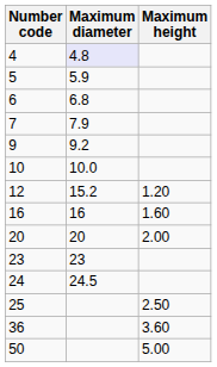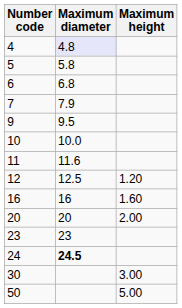5 | Maximum diameter: 5.9 -> 5.8
9 | Maximum diameter: 9.2 -> 9.5
+ row: 11 | 11.6
12 | Maximum diameter: 15.2 -> 12.5
24 | Maximum diameter: normal -> bold
- row: 25 | 2.50
+ row: 30 | 3.00
- row: 36 | 3.60
